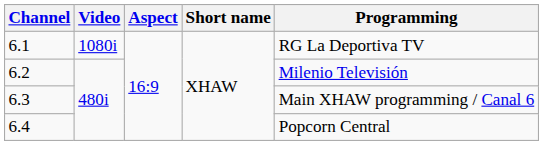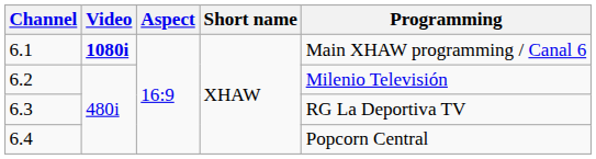6.1 | Video: normal -> bold
6.1 | Programming: RG La Deportiva TV -> Main XHAW programming / Canal 6
6.3 | Programming: Main XHAW programming / Canal 6 -> RG La Deportiva TV
